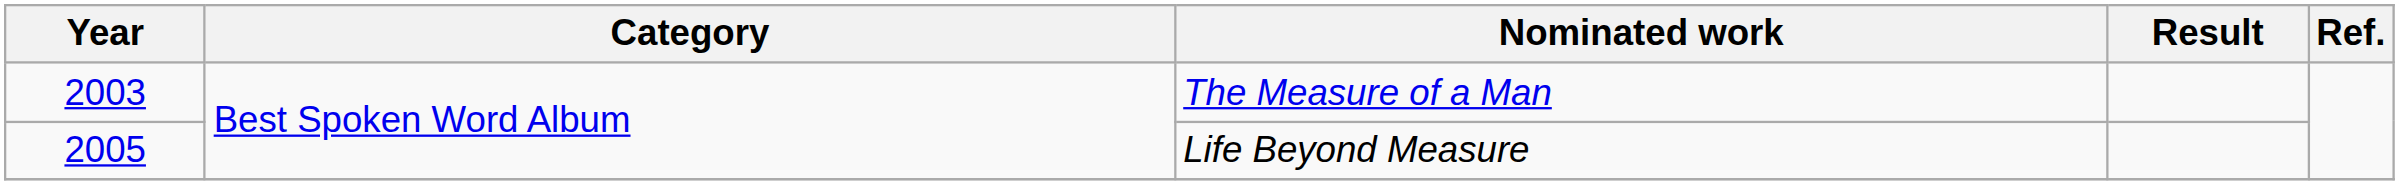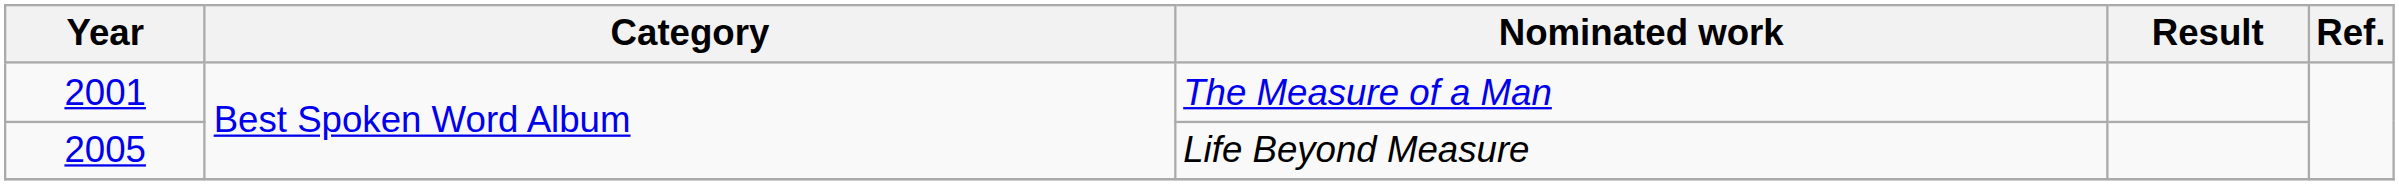The Measure of a Man | Year: 2003 -> 2001
